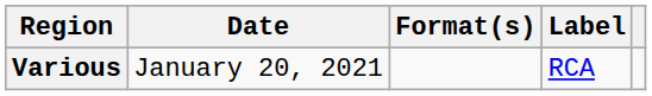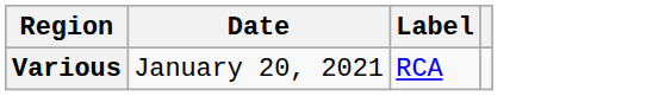- column: Format(s)
